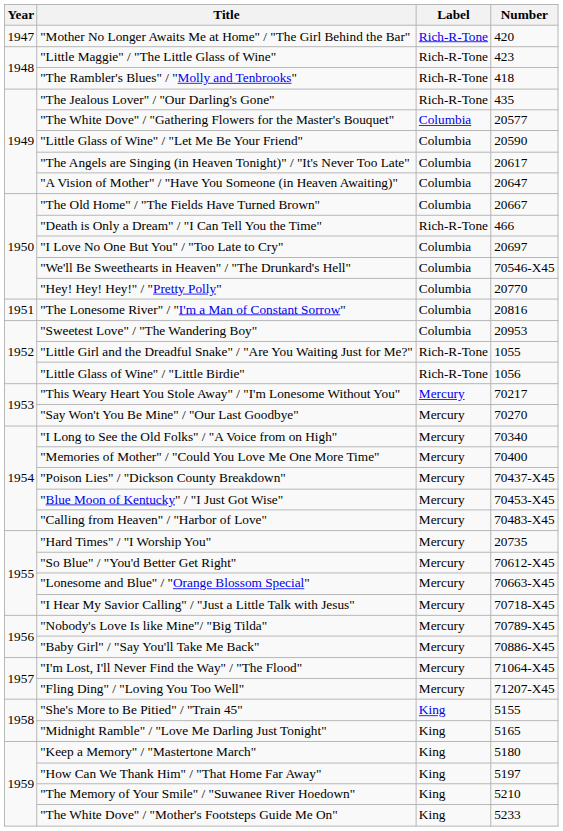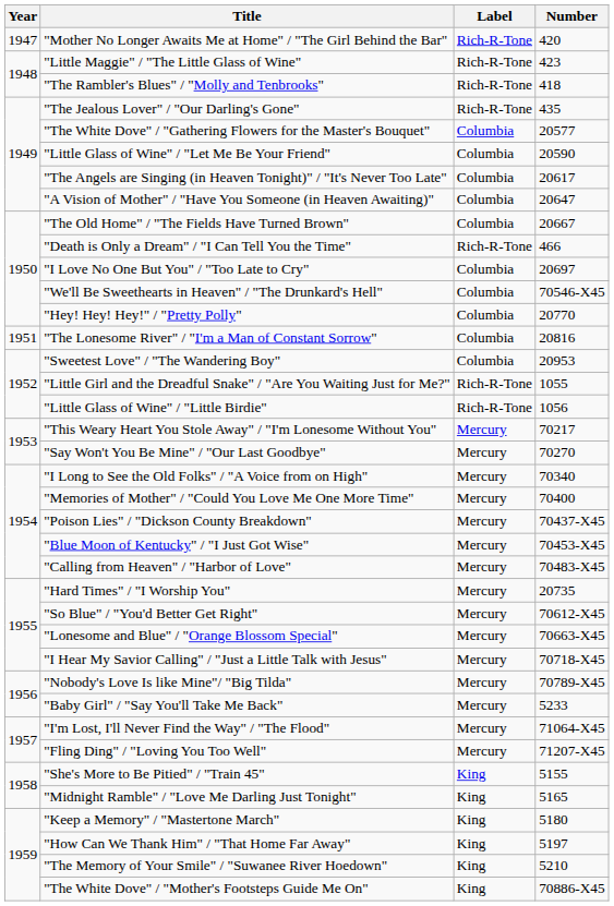"Baby Girl" / "Say You'll Take Me Back" | Number: 70886-X45 -> 5233
"The White Dove" / "Mother's Footsteps Guide Me On" | Number: 5233 -> 70886-X45
